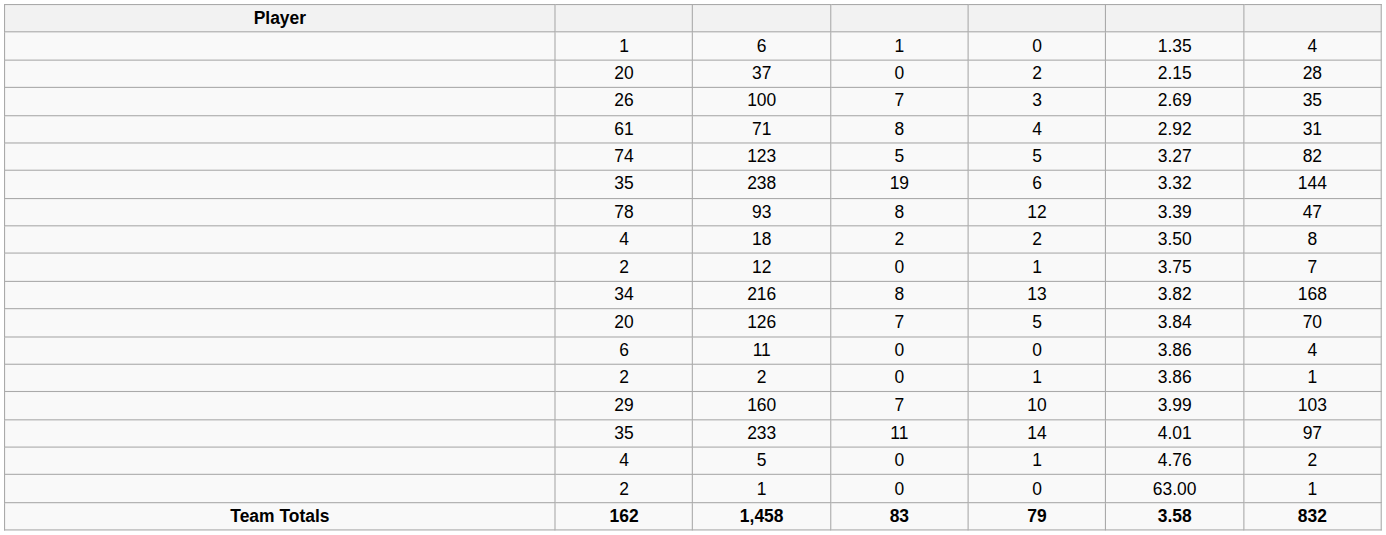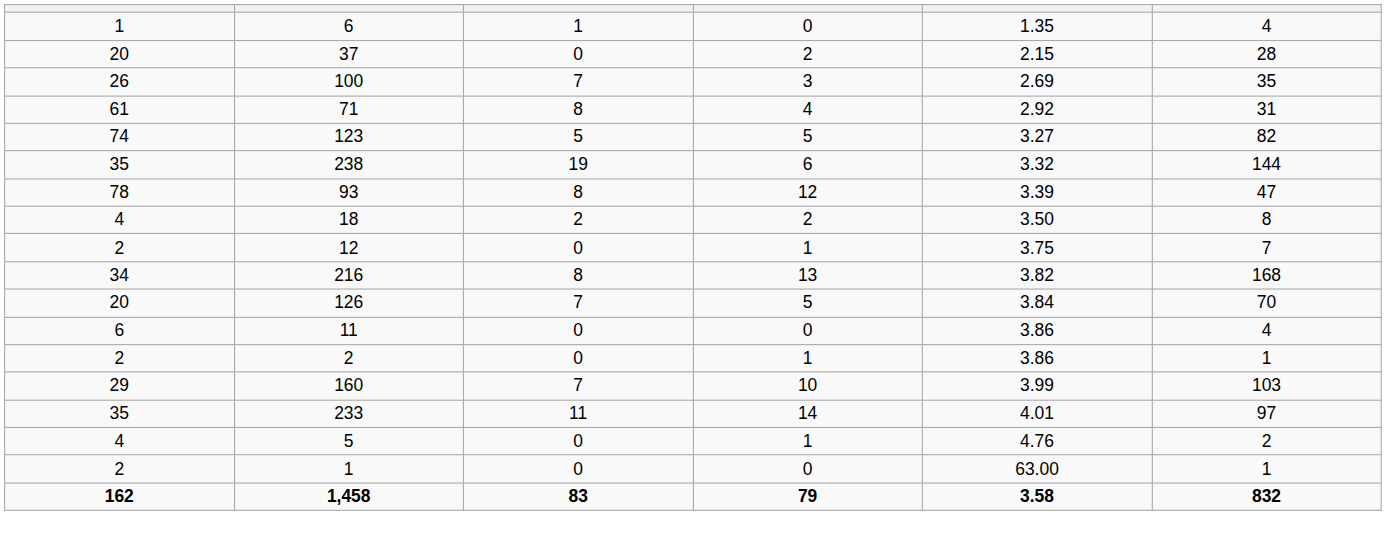- column: Player | Team Totals
